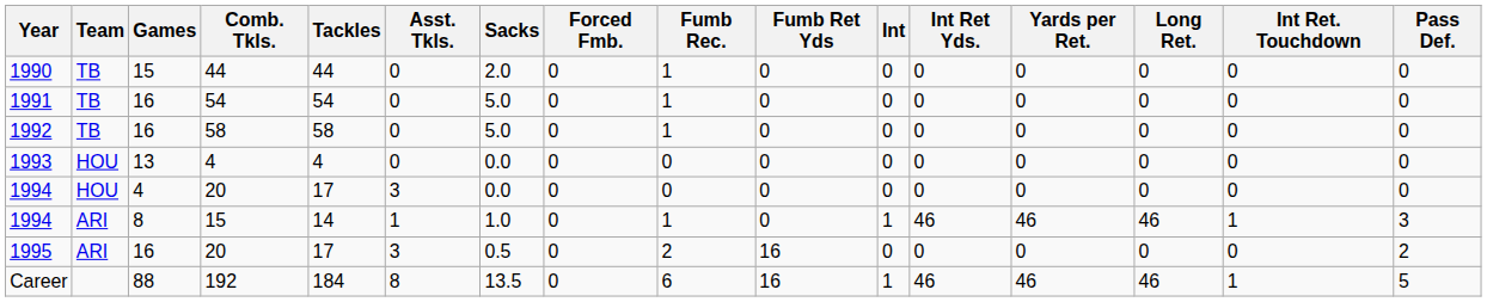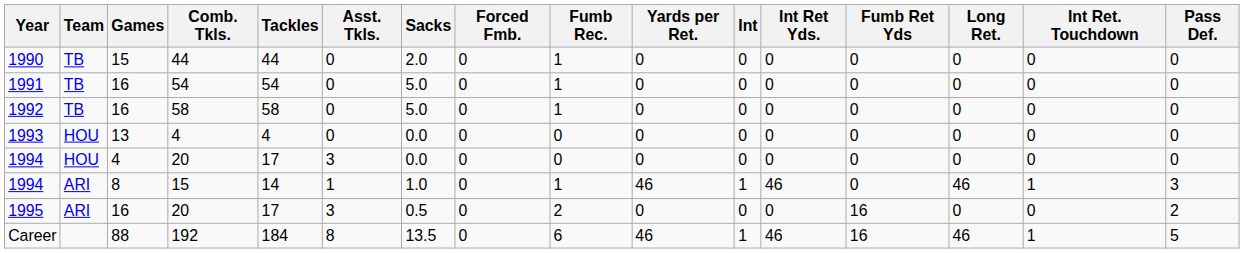columns swapped: Fumb Ret Yds <-> Yards per Ret.
